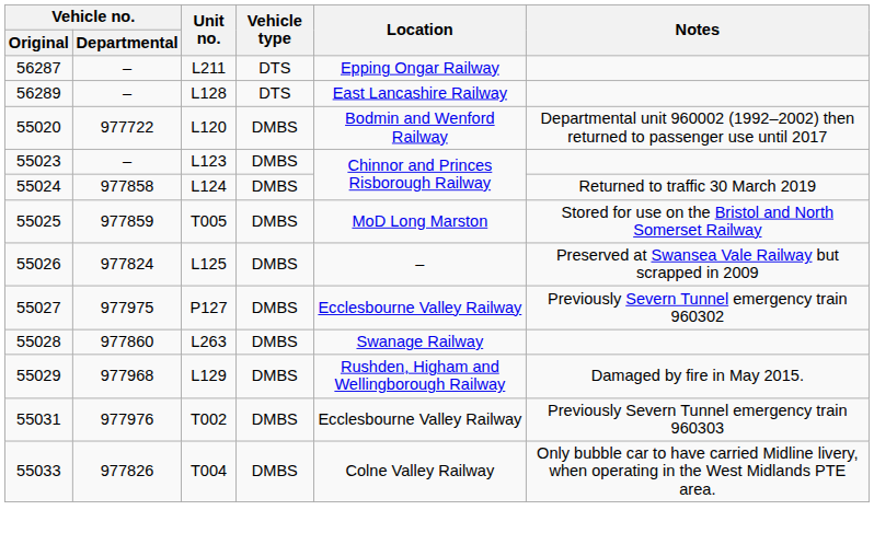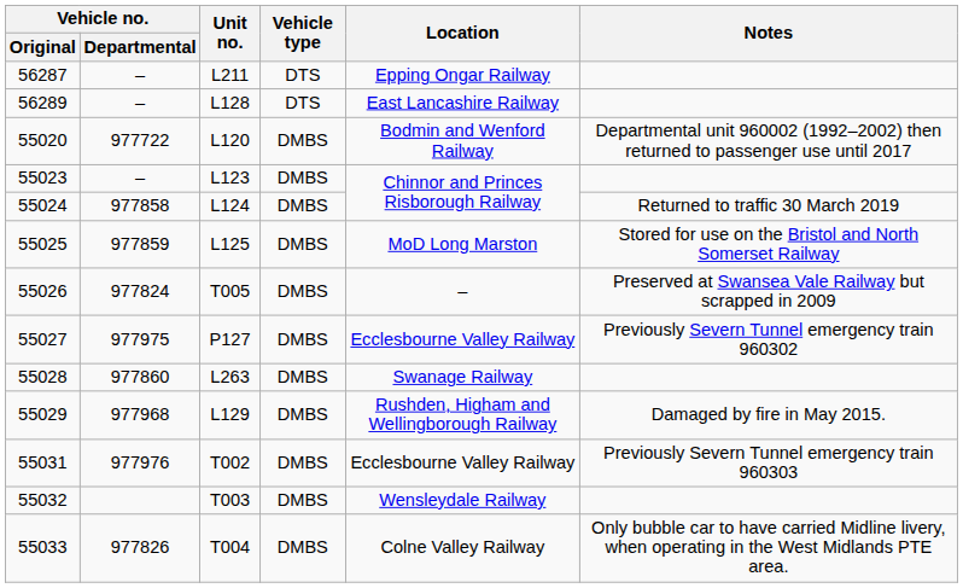55025 | Unit no.: T005 -> L125
55026 | Unit no.: L125 -> T005
+ row: 55032 | T003 | DMBS | Wensleydale Railway
